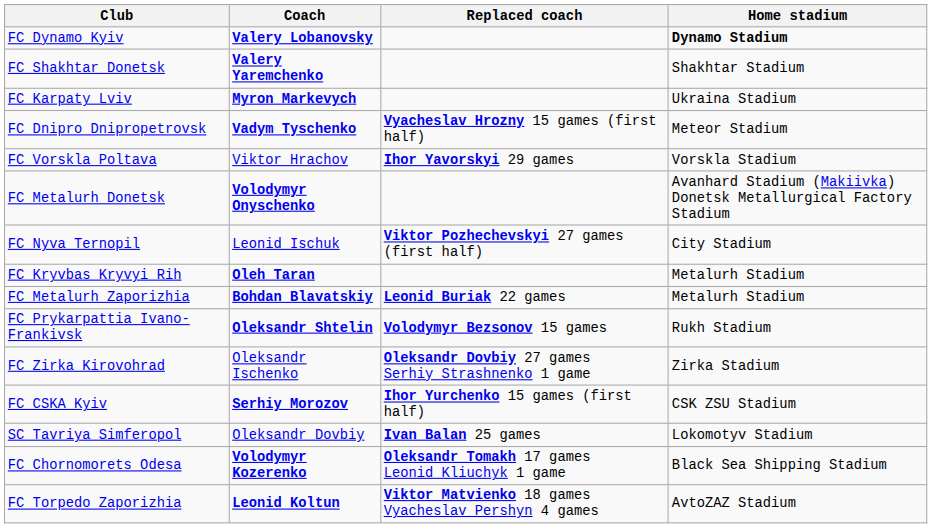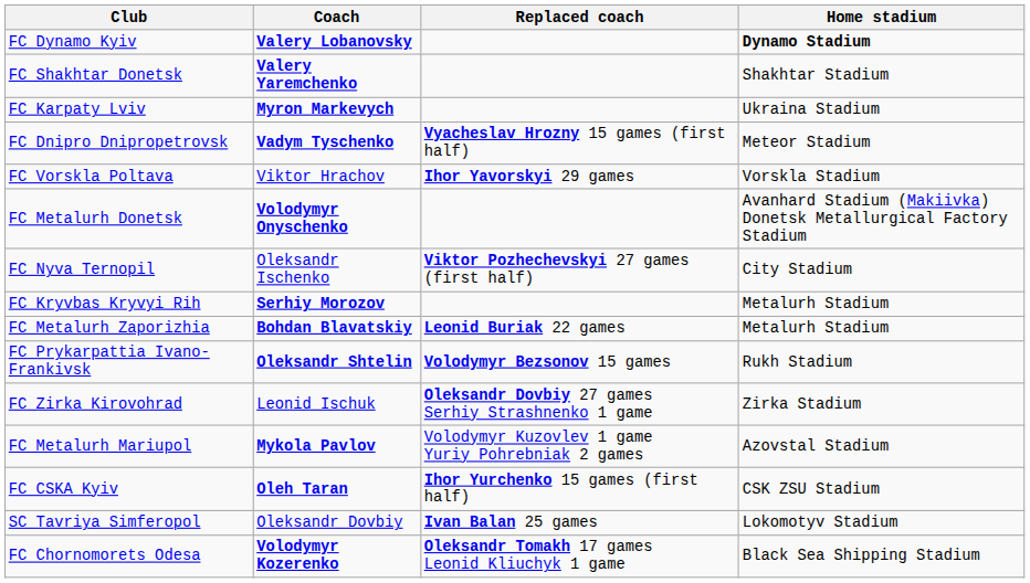FC Nyva Ternopil | Coach: Leonid Ischuk -> Oleksandr Ischenko
FC Kryvbas Kryvyi Rih | Coach: Oleh Taran -> Serhiy Morozov
FC Zirka Kirovohrad | Coach: Oleksandr Ischenko -> Leonid Ischuk
+ row: FC Metalurh Mariupol | Mykola Pavlov | Volodymyr Kuzovlev 1 game Yuriy Pohrebniak 2 games | Azovstal Stadium
FC CSKA Kyiv | Coach: Serhiy Morozov -> Oleh Taran
- row: FC Torpedo Zaporizhia | Leonid Koltun | Viktor Matvienko 18 games Vyacheslav Pershyn 4 games | AvtoZAZ Stadium
